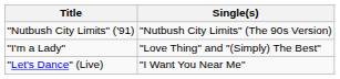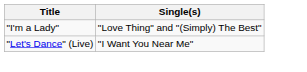- row: "Nutbush City Limits" ('91) | "Nutbush City Limits" (The 90s Version)
